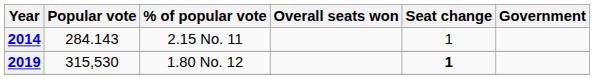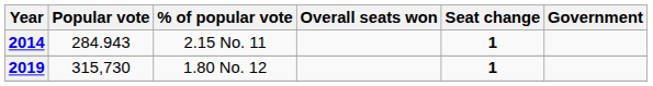2014 | Popular vote: 284.143 -> 284.943
2014 | Seat change: normal -> bold
2019 | Popular vote: 315,530 -> 315,730
